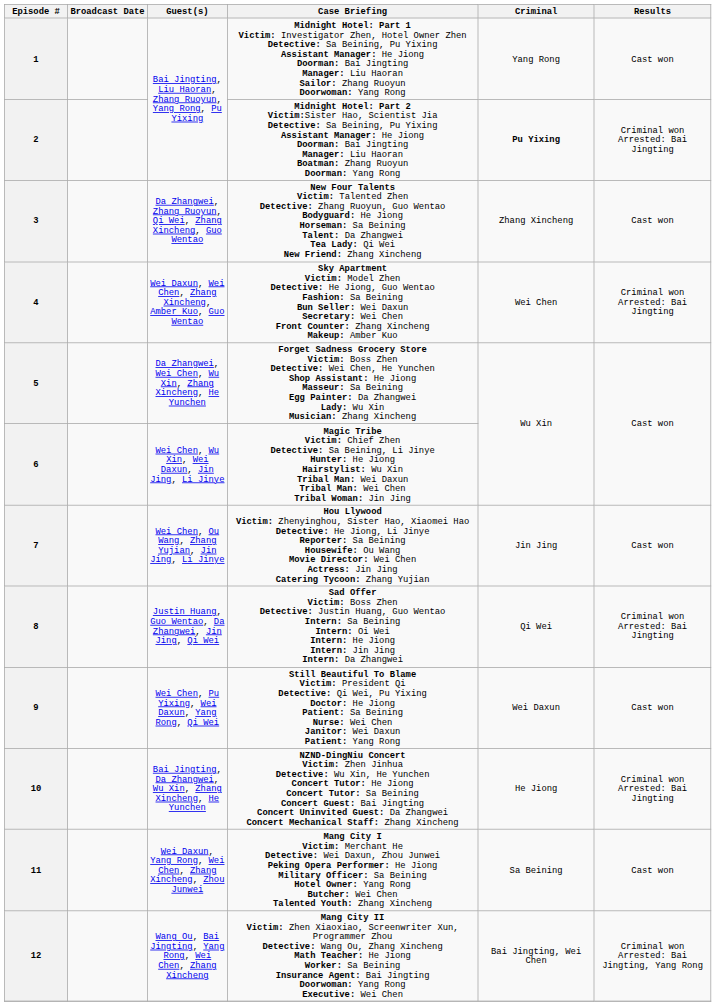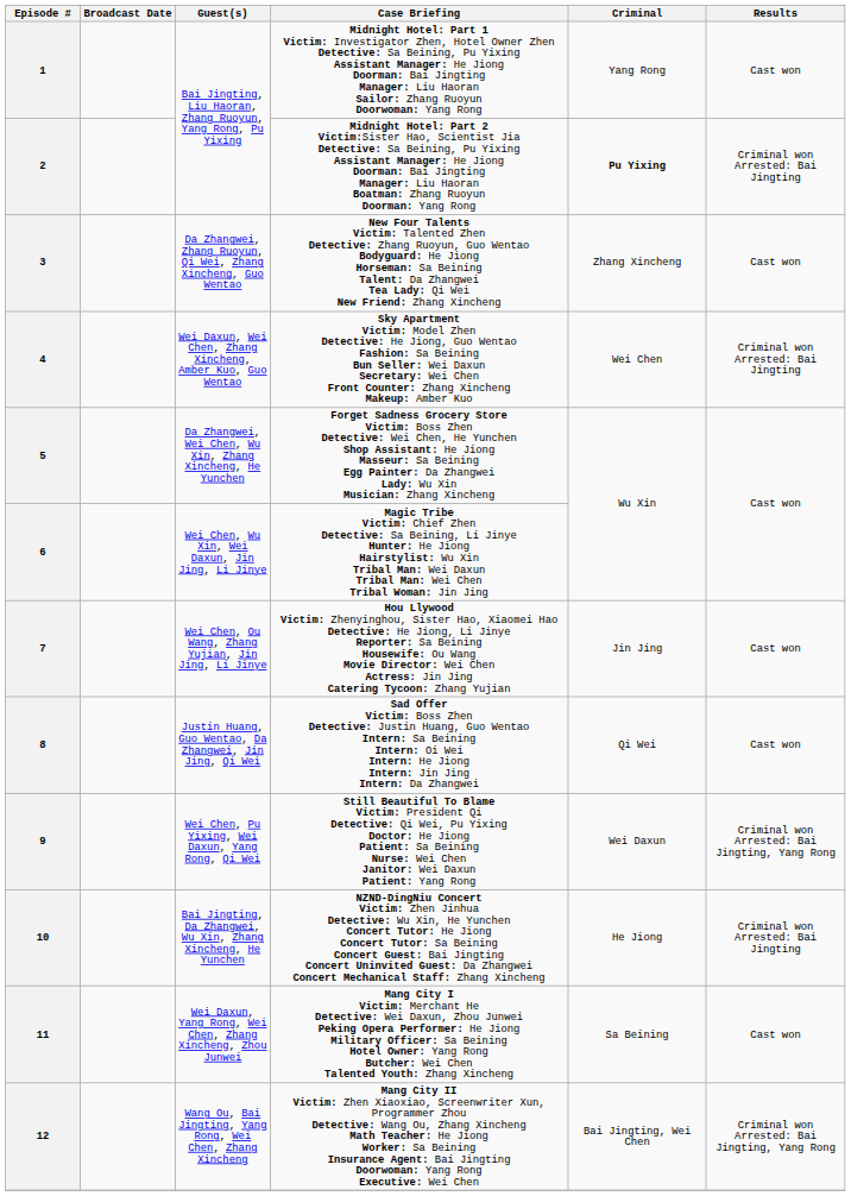8 | Results: Criminal won Arrested: Bai Jingting -> Cast won
9 | Results: Cast won -> Criminal won Arrested: Bai Jingting, Yang Rong
